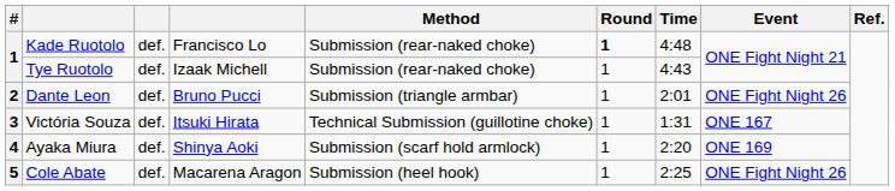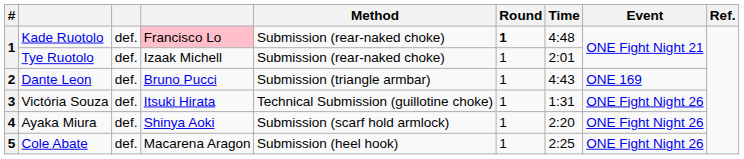Kade Ruotolo | column 4: no background -> pink background
Tye Ruotolo | Time: 4:43 -> 2:01
Dante Leon | Time: 2:01 -> 4:43
Dante Leon | Event: ONE Fight Night 26 -> ONE 169
Victória Souza | Event: ONE 167 -> ONE Fight Night 26
Ayaka Miura | Event: ONE 169 -> ONE Fight Night 26
